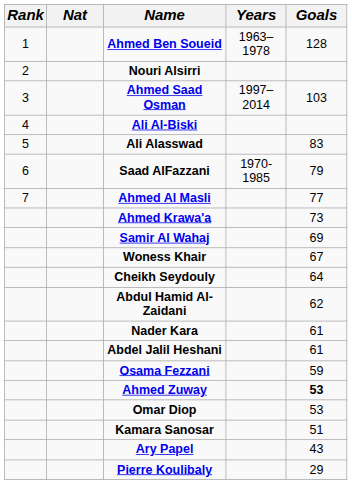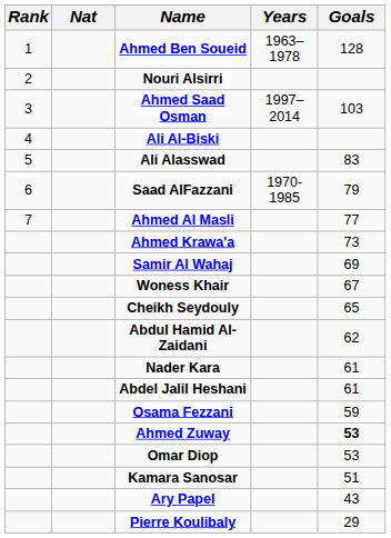Cheikh Seydouly | Goals: 64 -> 65
